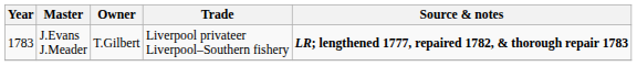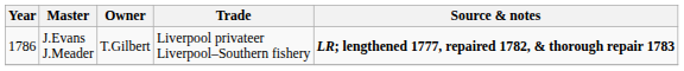J.Evans J.Meader | Year: 1783 -> 1786
